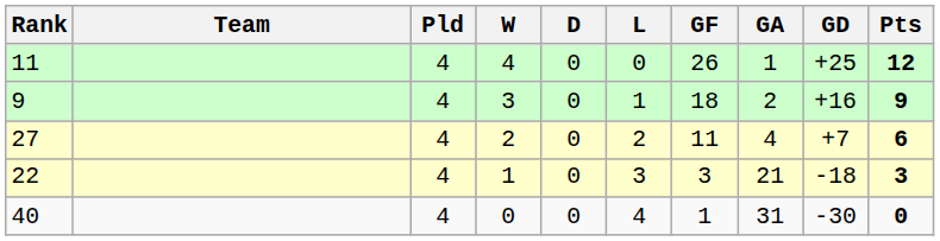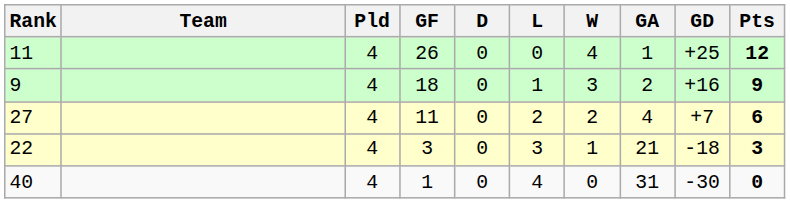columns swapped: W <-> GF
